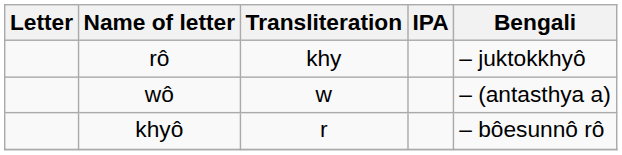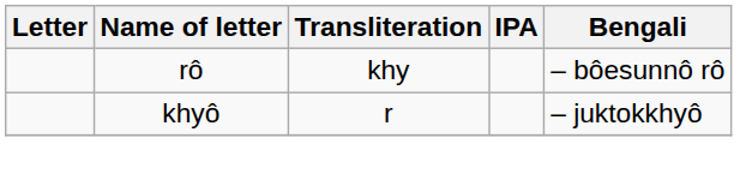rô | Bengali: – juktokkhyô -> – bôesunnô rô
- row: wô | w | – (antasthya a)
khyô | Bengali: – bôesunnô rô -> – juktokkhyô
